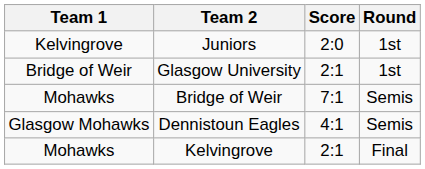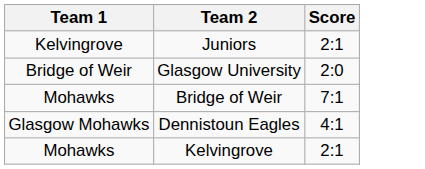- column: Round | 1st | 1st | Semis | Semis | Final
Juniors | Score: 2:0 -> 2:1
Glasgow University | Score: 2:1 -> 2:0
